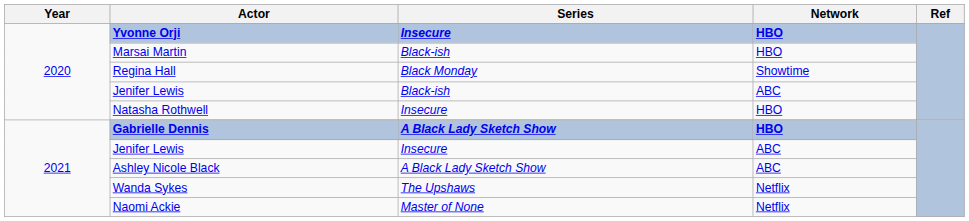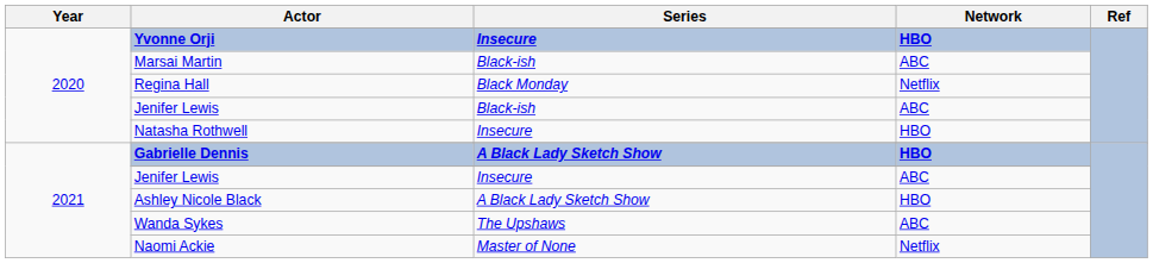Marsai Martin | Network: HBO -> ABC
Regina Hall | Network: Showtime -> Netflix
Ashley Nicole Black | Network: ABC -> HBO
Wanda Sykes | Network: Netflix -> ABC
